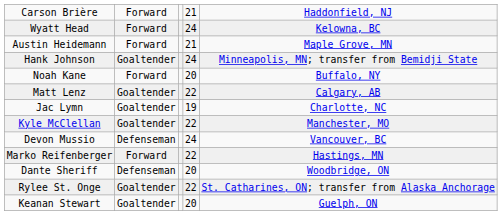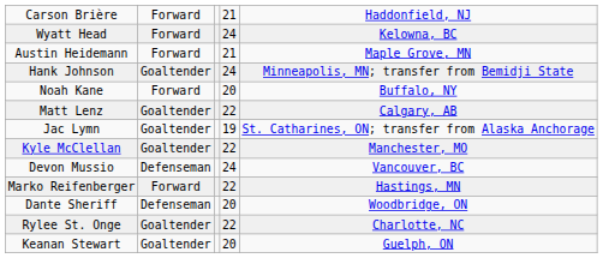Jac Lymn | column 5: Charlotte, NC -> St. Catharines, ON; transfer from Alaska Anchorage
Rylee St. Onge | column 5: St. Catharines, ON; transfer from Alaska Anchorage -> Charlotte, NC
